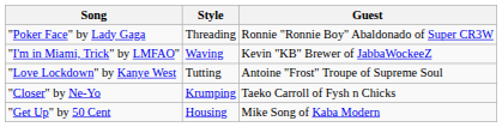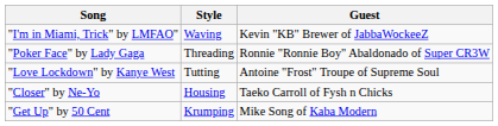rows swapped: "Poker Face" by Lady Gaga <-> "I'm in Miami, Trick" by LMFAO"
"Closer" by Ne-Yo | Style: Krumping -> Housing
"Get Up" by 50 Cent | Style: Housing -> Krumping
